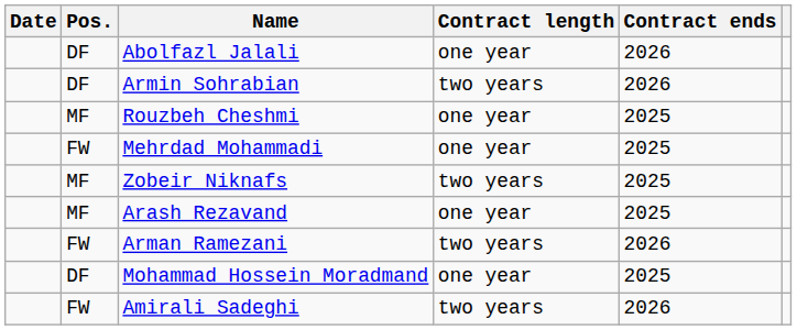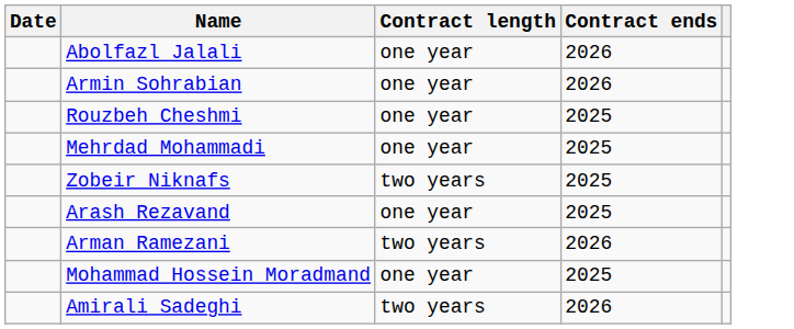- column: Pos. | DF | DF | MF | FW | MF | MF | FW | DF | FW
Armin Sohrabian | Contract length: two years -> one year
